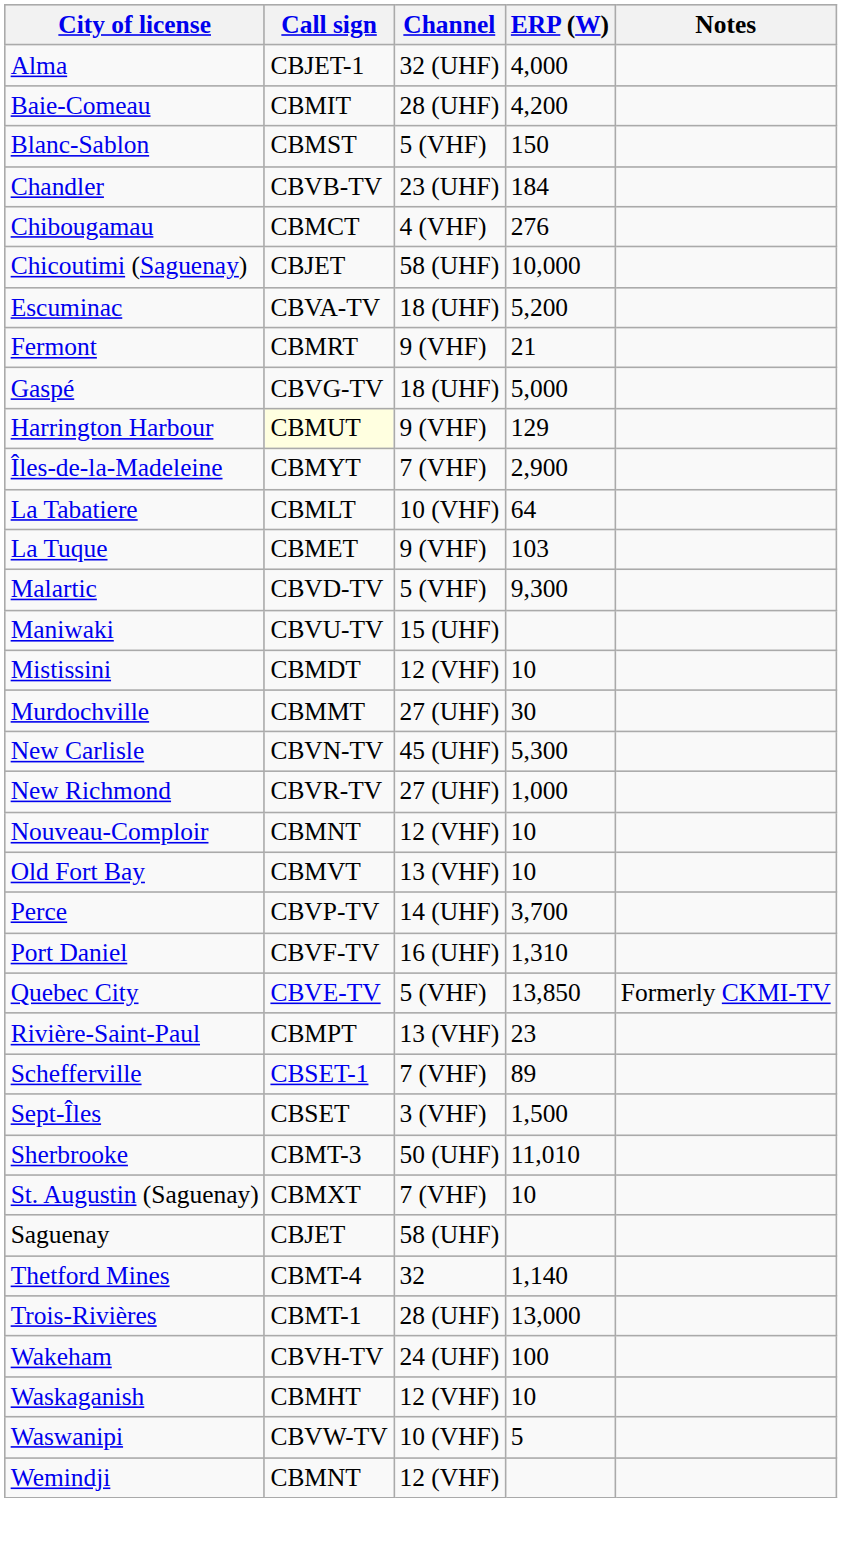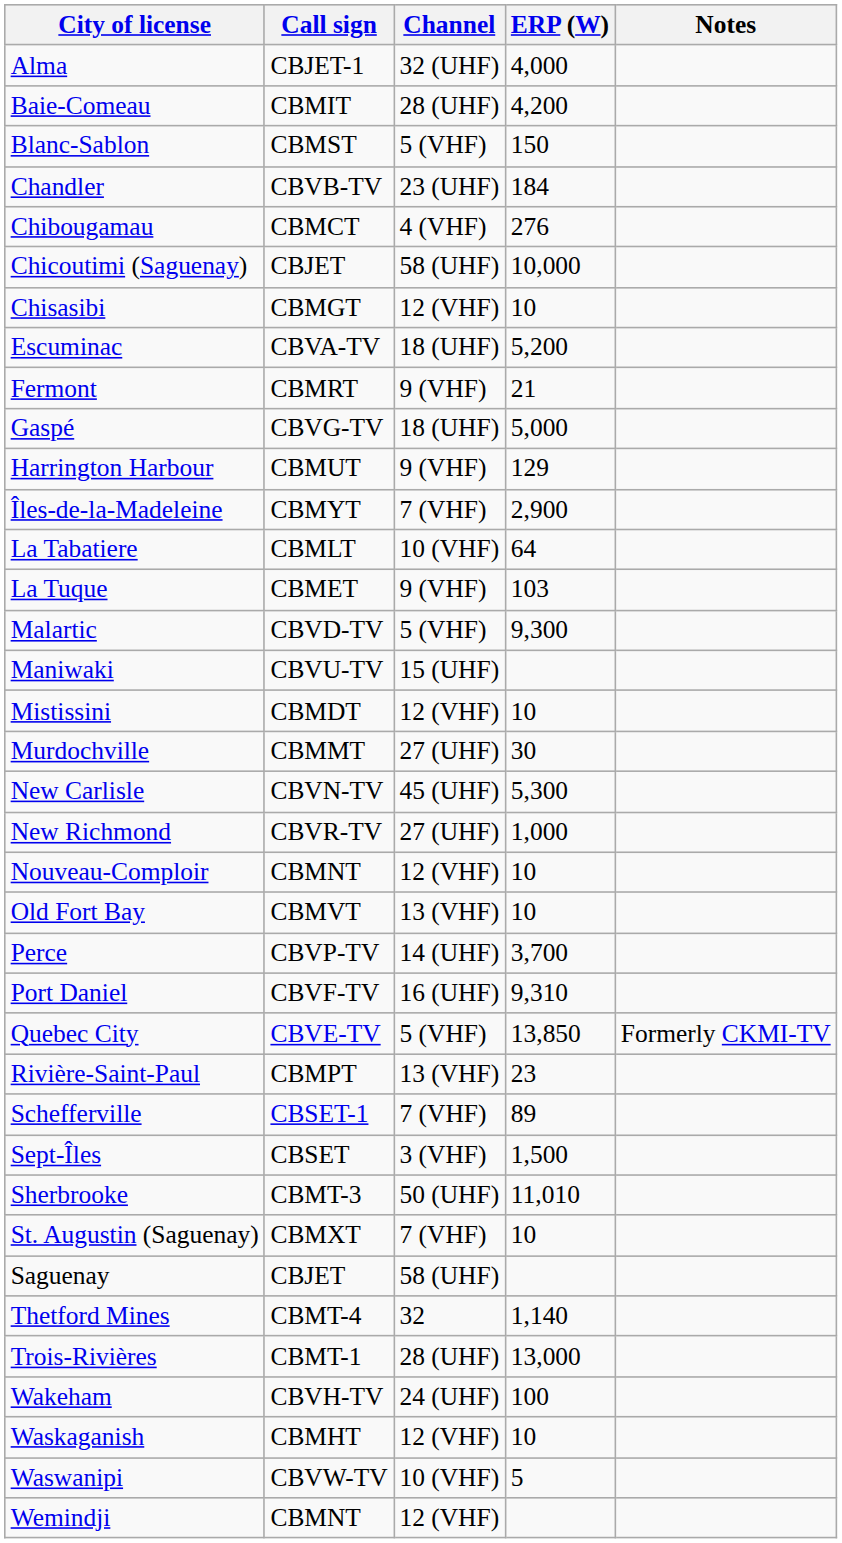+ row: Chisasibi | CBMGT | 12 (VHF) | 10
Harrington Harbour | Call sign: lightyellow background -> no background
Port Daniel | ERP (W): 1,310 -> 9,310
